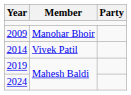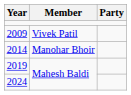2009 | Member: Manohar Bhoir -> Vivek Patil
2014 | Member: Vivek Patil -> Manohar Bhoir
